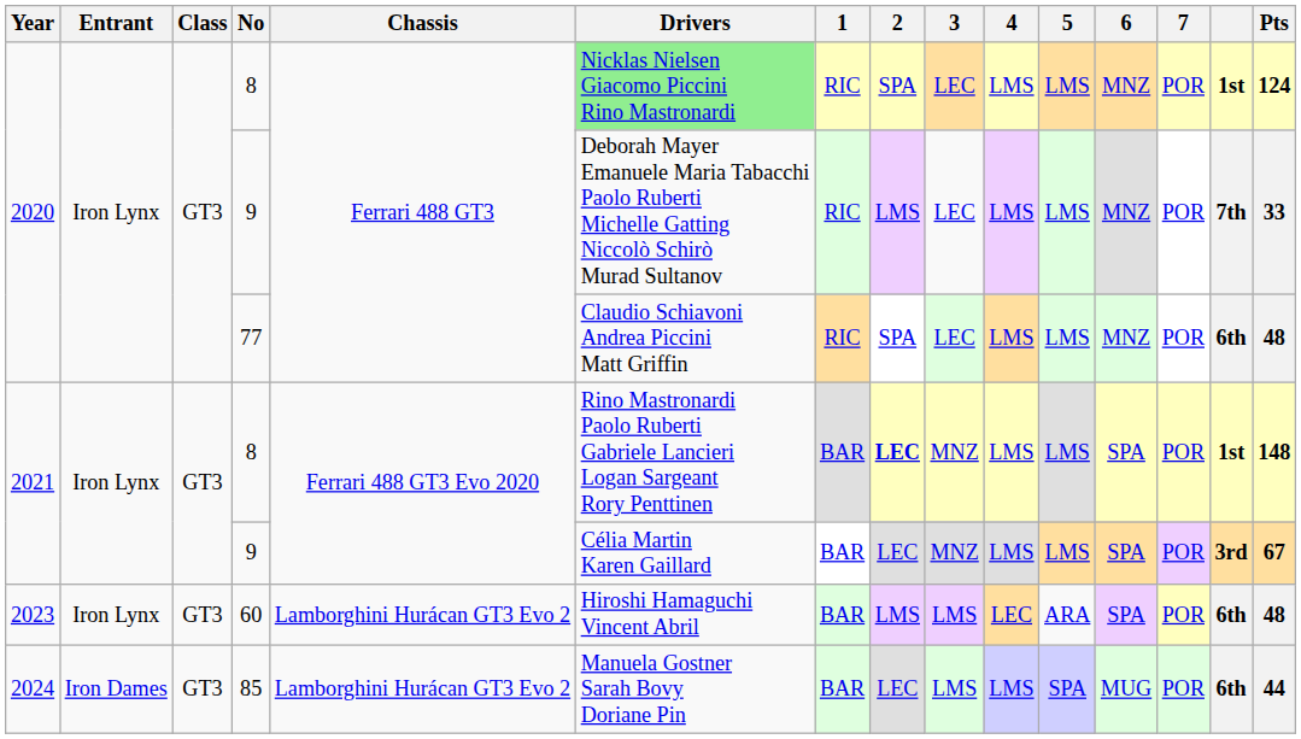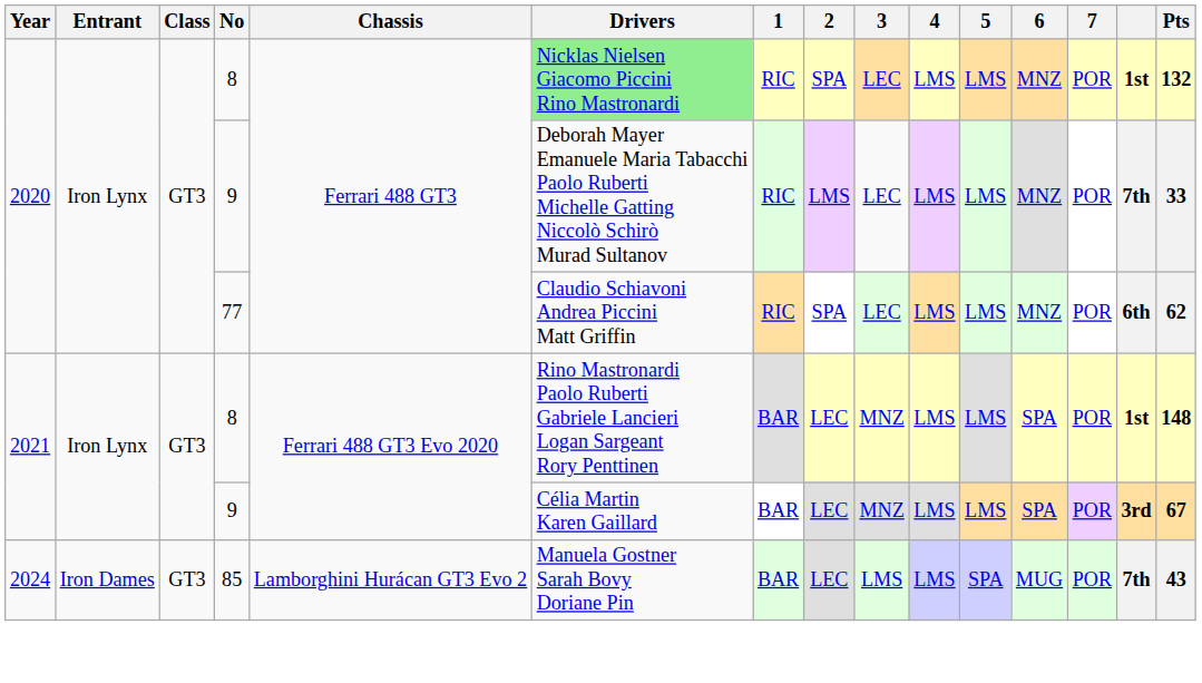2020 / 8 | Pts: 124 -> 132
77 | Pts: 48 -> 62
2021 / 8 | 2: bold -> normal
- row: 2023 | Iron Lynx | GT3 | 60 | Lamborghini Hurácan GT3 Evo 2 | Hiroshi Hamaguchi Vincent Abril | BAR | LMS | LMS | LEC | ARA | SPA | POR | 6th | 48
85 | column 14: 6th -> 7th
85 | Pts: 44 -> 43
